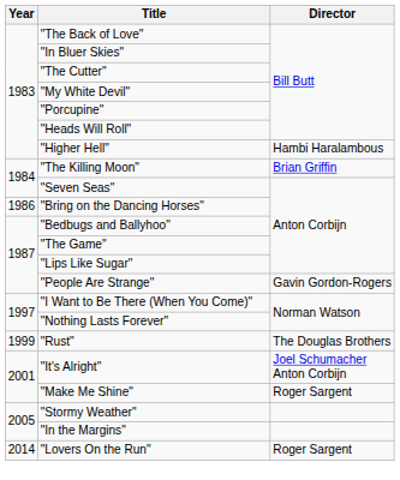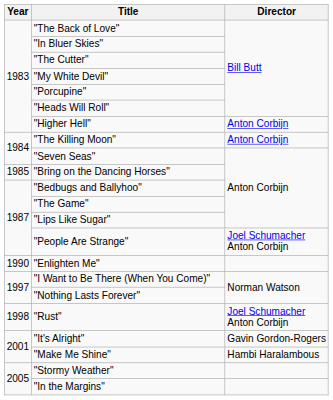"Higher Hell" | Director: Hambi Haralambous -> Anton Corbijn
"The Killing Moon" | Director: Brian Griffin -> Anton Corbijn
"Bring on the Dancing Horses" | Year: 1986 -> 1985
"People Are Strange" | Director: Gavin Gordon-Rogers -> Joel Schumacher Anton Corbijn
+ row: 1990 | "Enlighten Me"
"Rust" | Year: 1999 -> 1998
"Rust" | Director: The Douglas Brothers -> Joel Schumacher Anton Corbijn
"It's Alright" | Director: Joel Schumacher Anton Corbijn -> Gavin Gordon-Rogers
"Make Me Shine" | Director: Roger Sargent -> Hambi Haralambous
- row: 2014 | "Lovers On the Run" | Roger Sargent
